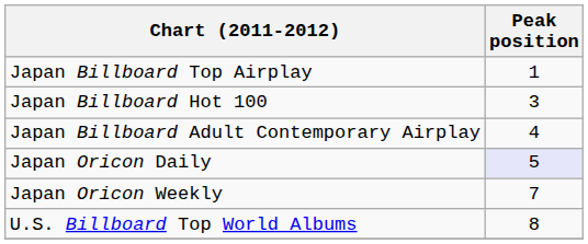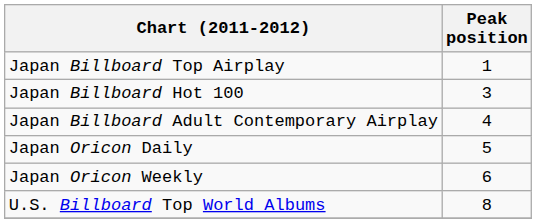Japan Oricon Daily | Peak position: lavender background -> no background
Japan Oricon Weekly | Peak position: 7 -> 6
